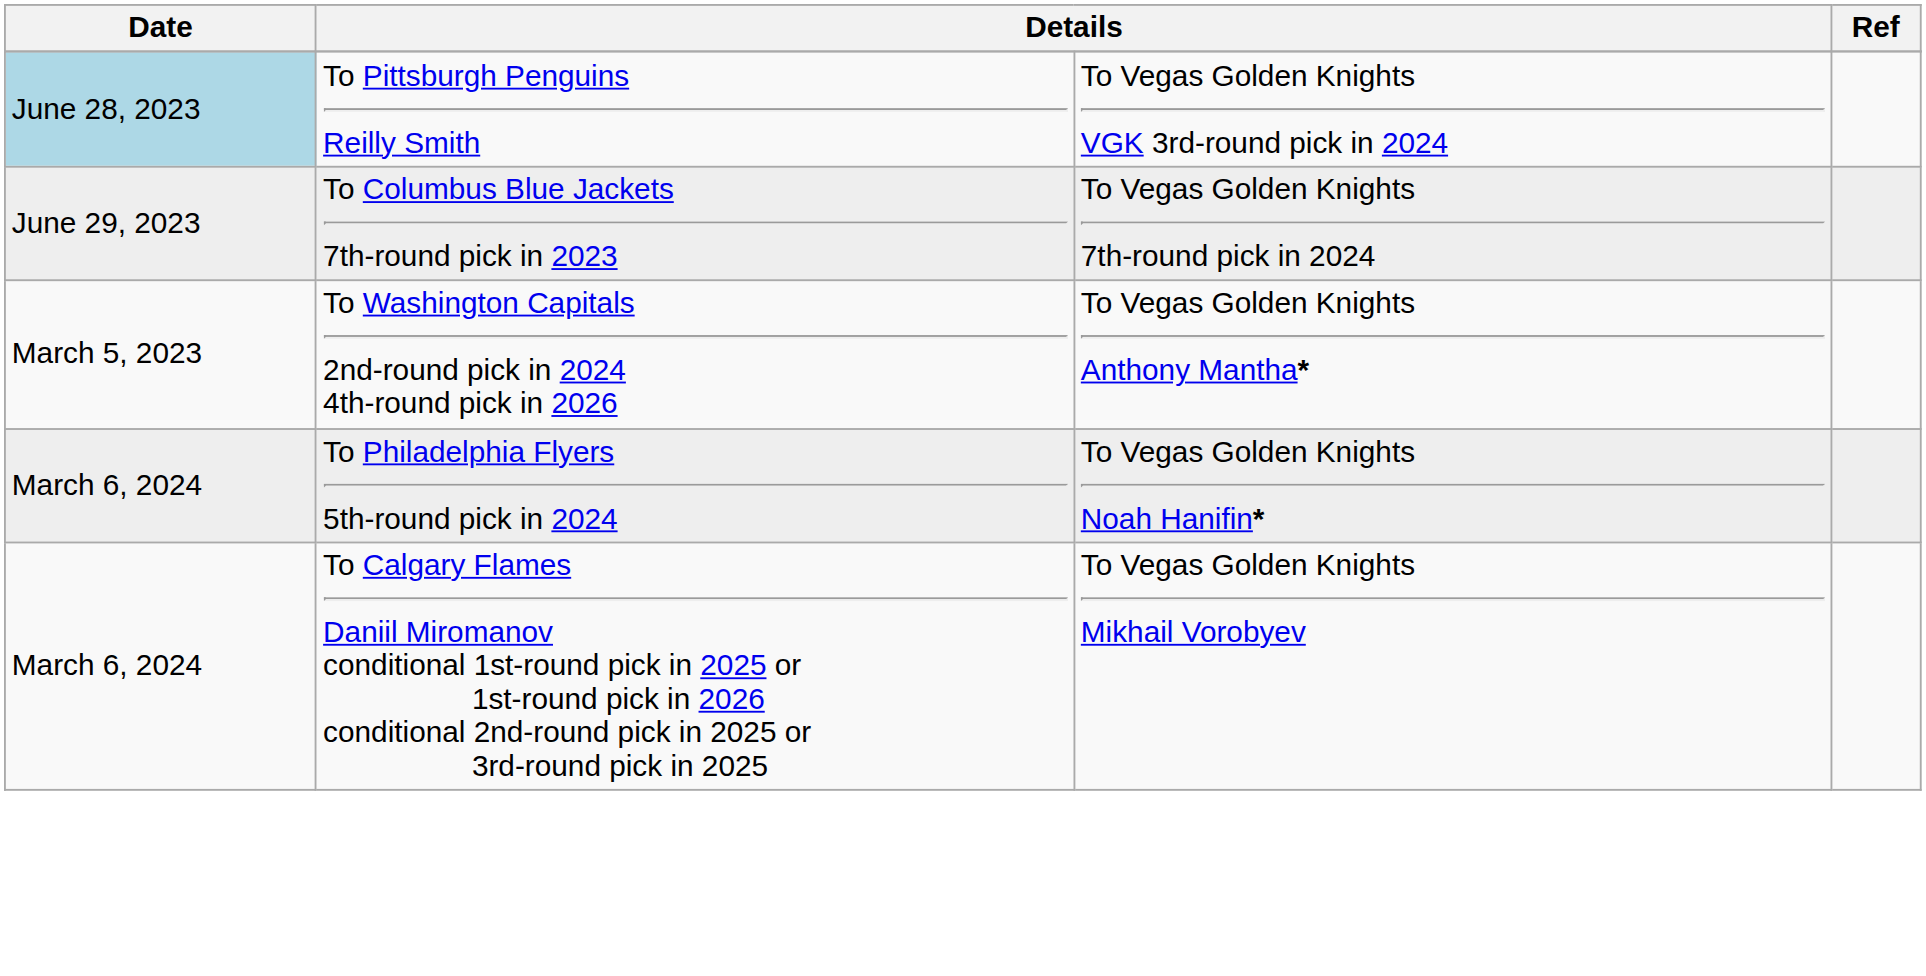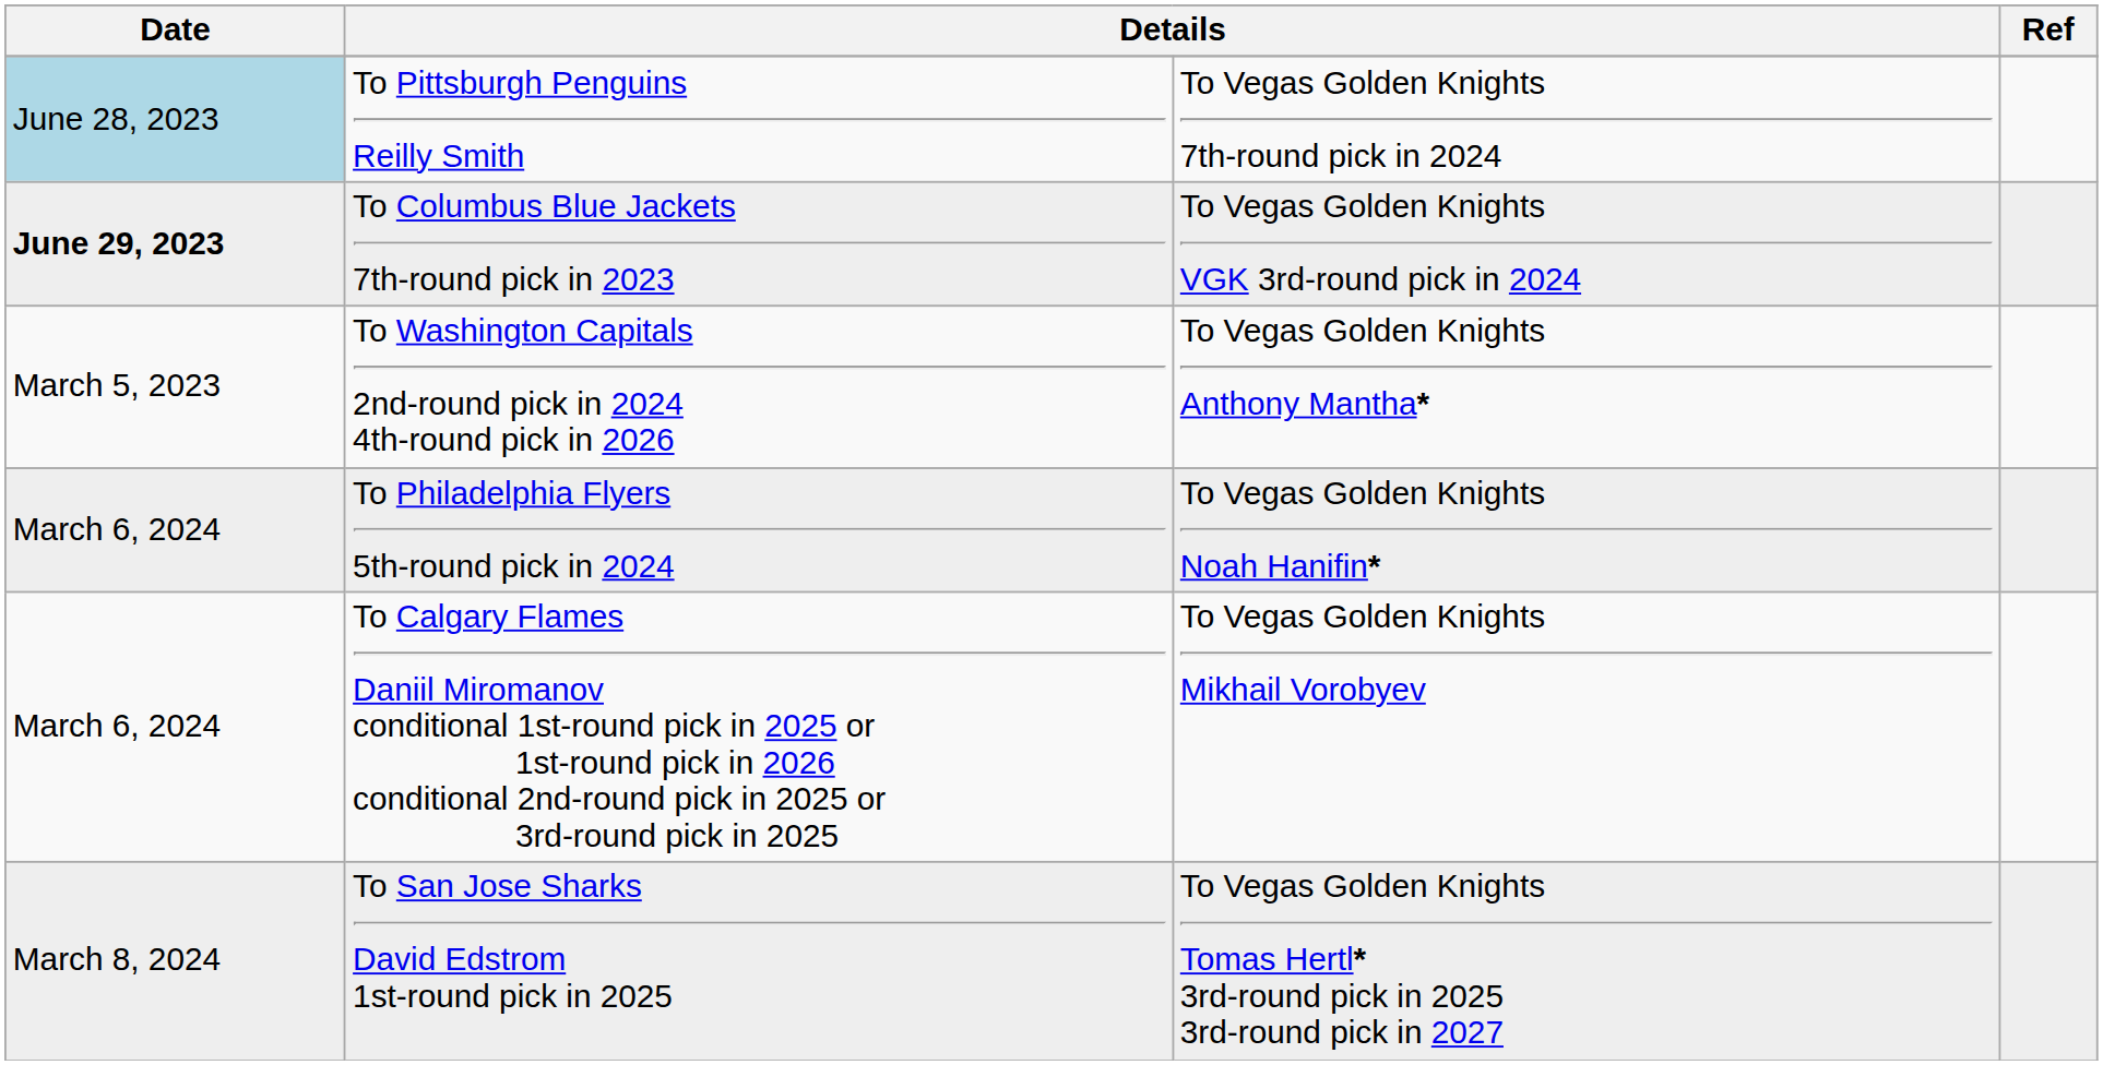To Pittsburgh Penguins Reilly Smith | column 3: To Vegas Golden Knights VGK 3rd-round pick in 2024 -> To Vegas Golden Knights 7th-round pick in 2024
To Columbus Blue Jackets 7th-round pick in 2023 | Date: normal -> bold
To Columbus Blue Jackets 7th-round pick in 2023 | column 3: To Vegas Golden Knights 7th-round pick in 2024 -> To Vegas Golden Knights VGK 3rd-round pick in 2024
+ row: March 8, 2024 | To San Jose Sharks David Edstrom 1st-round pick in 2025 | To Vegas Golden Knights Tomas Hertl* 3rd-round pick in 2025 3rd-round pick in 2027
